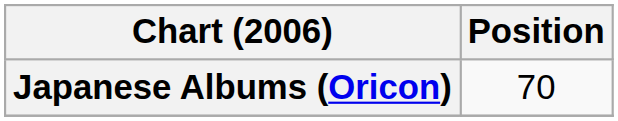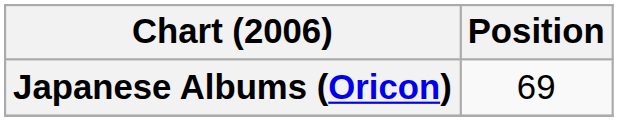Japanese Albums (Oricon) | Position: 70 -> 69
